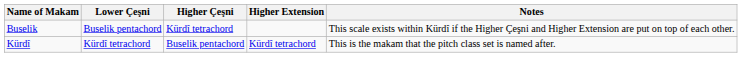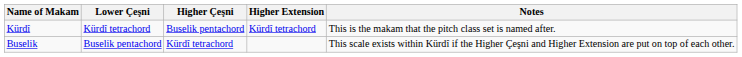rows swapped: Kürdî <-> Buselik
